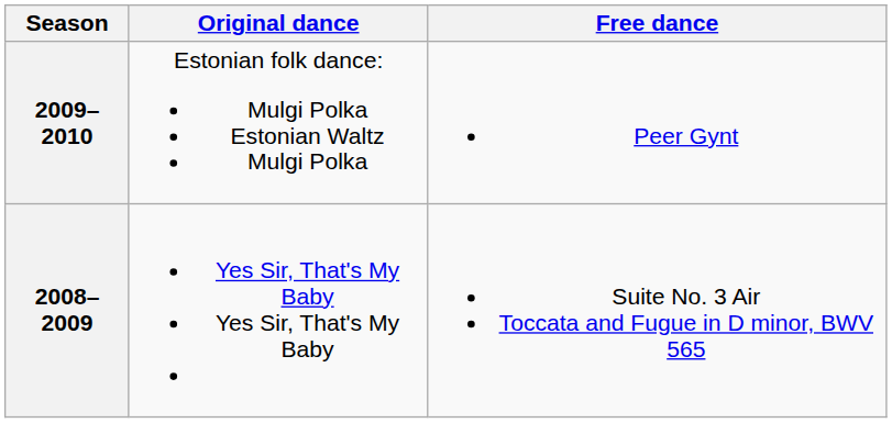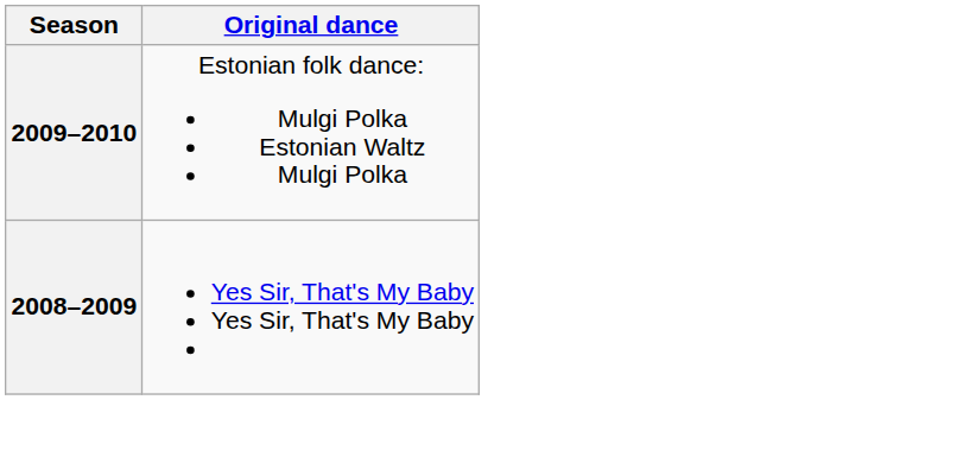- column: Free dance | Peer Gynt | Suite No. 3 Air Toccata and Fugue in D minor, BWV 565
